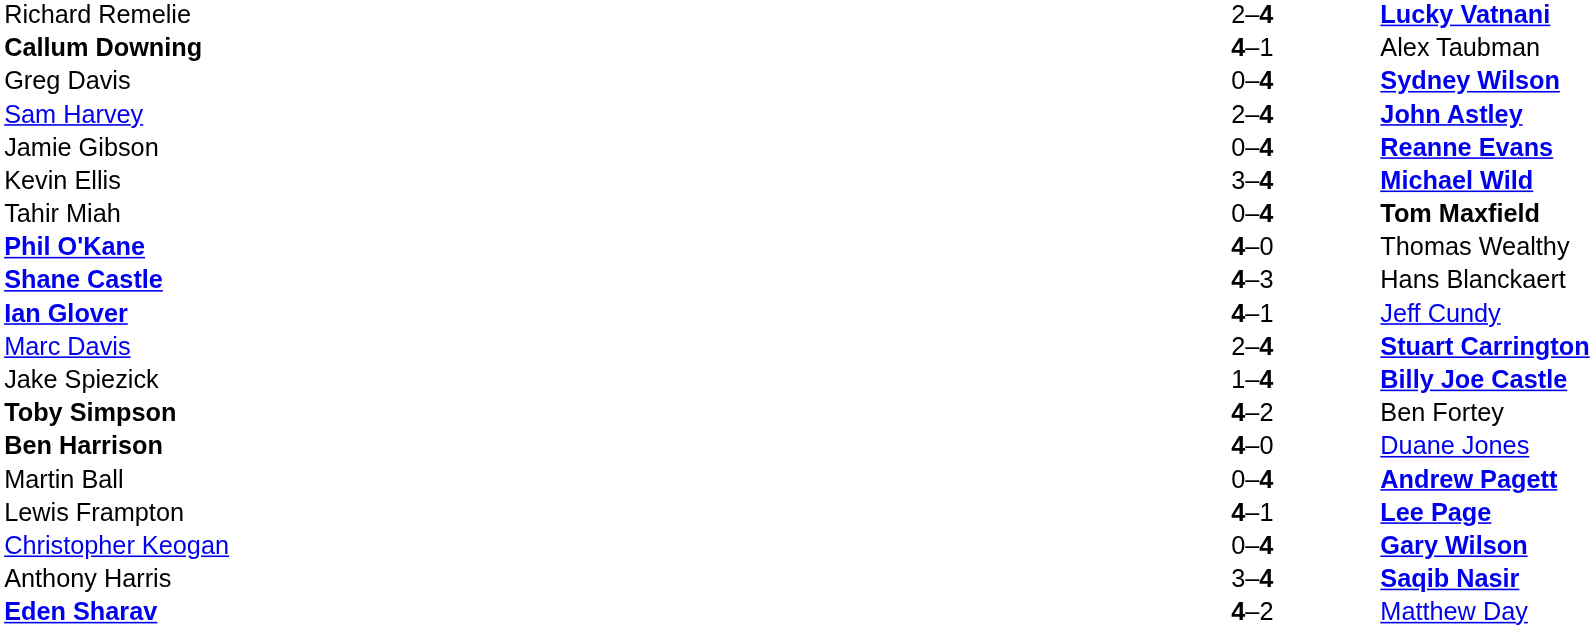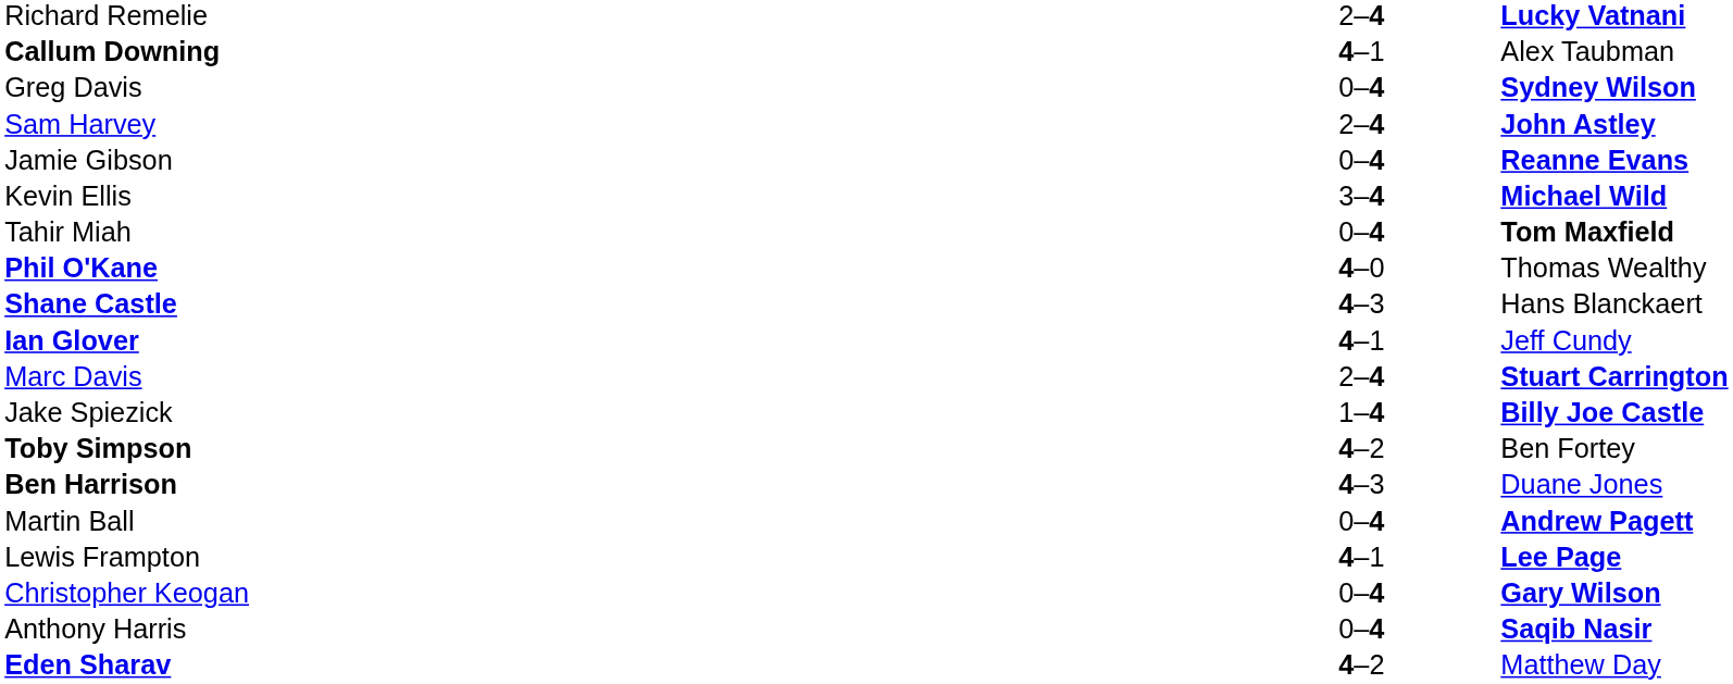Ben Harrison | column 2: 4–0 -> 4–3
Anthony Harris | column 2: 3–4 -> 0–4
